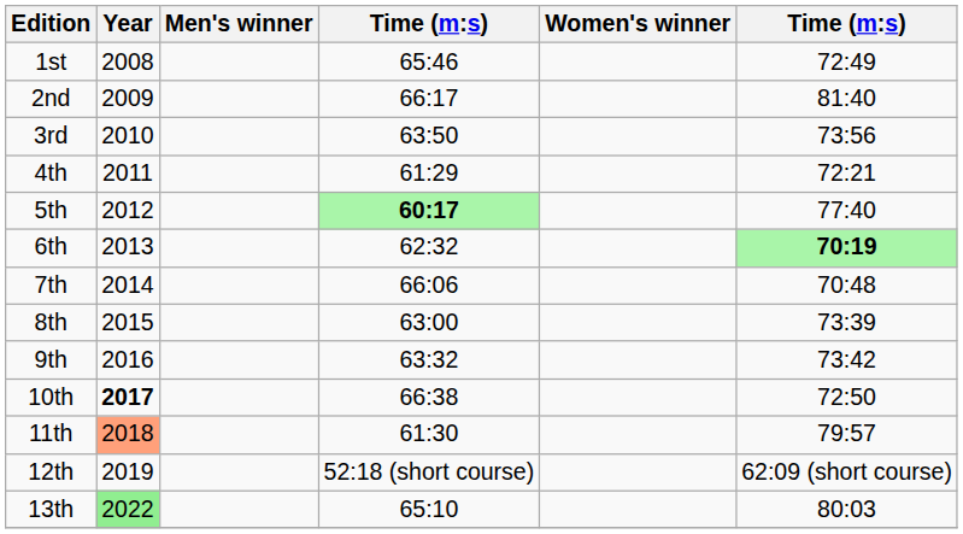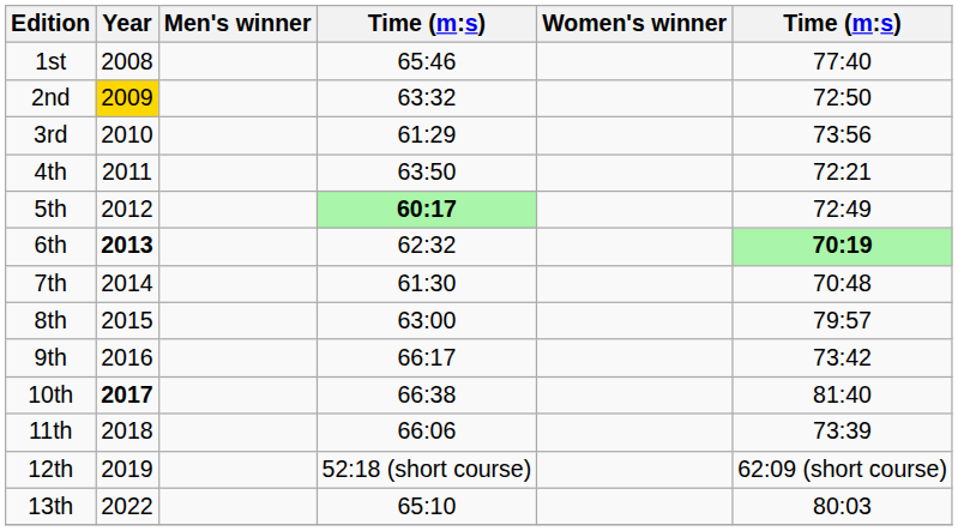1st | column 6: 72:49 -> 77:40
2nd | Year: no background -> gold background
2nd | column 4: 66:17 -> 63:32
2nd | column 6: 81:40 -> 72:50
3rd | column 4: 63:50 -> 61:29
4th | column 4: 61:29 -> 63:50
5th | column 6: 77:40 -> 72:49
6th | Year: normal -> bold
7th | column 4: 66:06 -> 61:30
8th | column 6: 73:39 -> 79:57
9th | column 4: 63:32 -> 66:17
10th | column 6: 72:50 -> 81:40
11th | Year: lightsalmon background -> no background
11th | column 4: 61:30 -> 66:06
11th | column 6: 79:57 -> 73:39
13th | Year: lightgreen background -> no background
